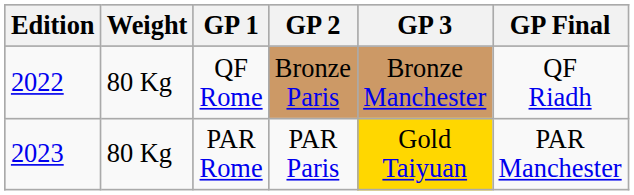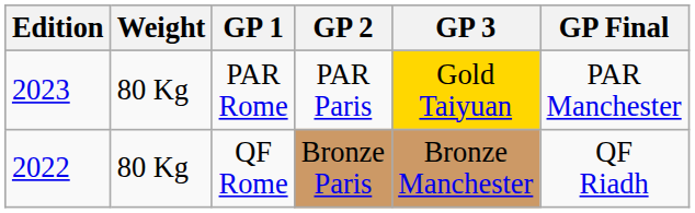rows swapped: QF Rome <-> PAR Rome
